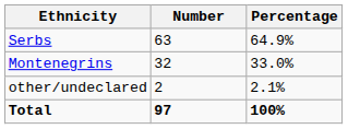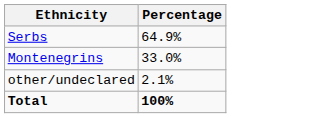- column: Number | 63 | 32 | 2 | 97
